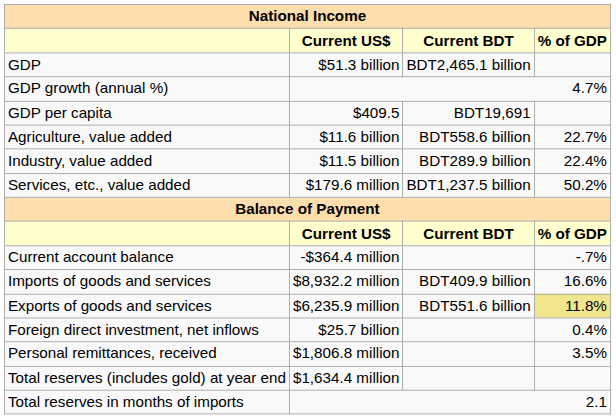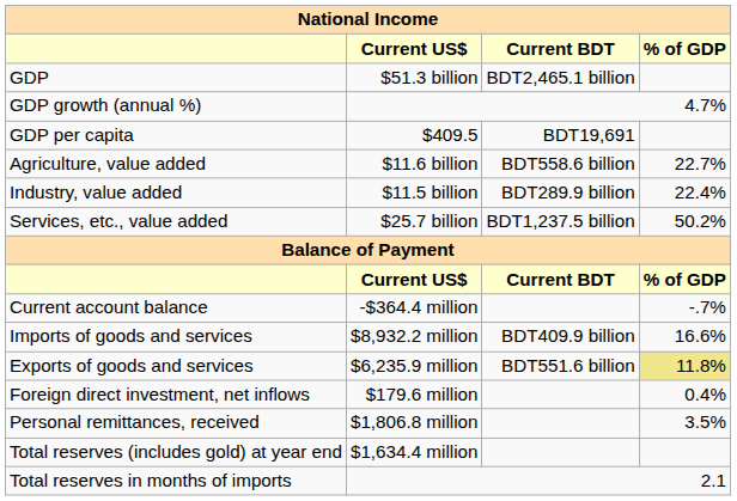Services, etc., value added | Current US$: $179.6 million -> $25.7 billion
Foreign direct investment, net inflows | Current US$: $25.7 billion -> $179.6 million
